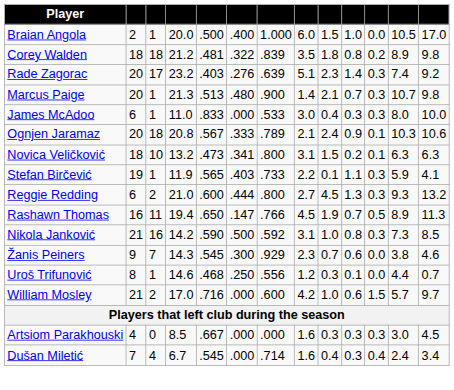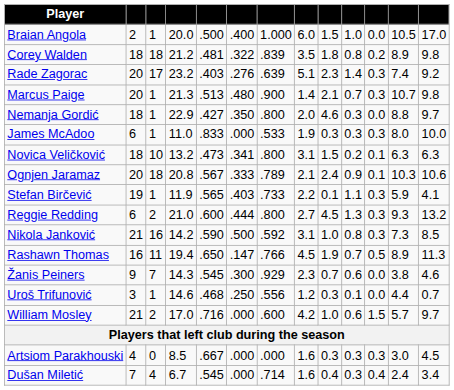+ row: Nemanja Gordić | 18 | 1 | 22.9 | .427 | .350 | .800 | 2.0 | 4.6 | 0.3 | 0.0 | 8.8 | 9.7
James McAdoo | column 8: 3.0 -> 1.9
James McAdoo | column 9: 0.4 -> 0.3
rows swapped: Ognjen Jaramaz <-> Novica Veličković
rows swapped: Nikola Janković <-> Rashawn Thomas
Uroš Trifunović | column 2: 8 -> 3
